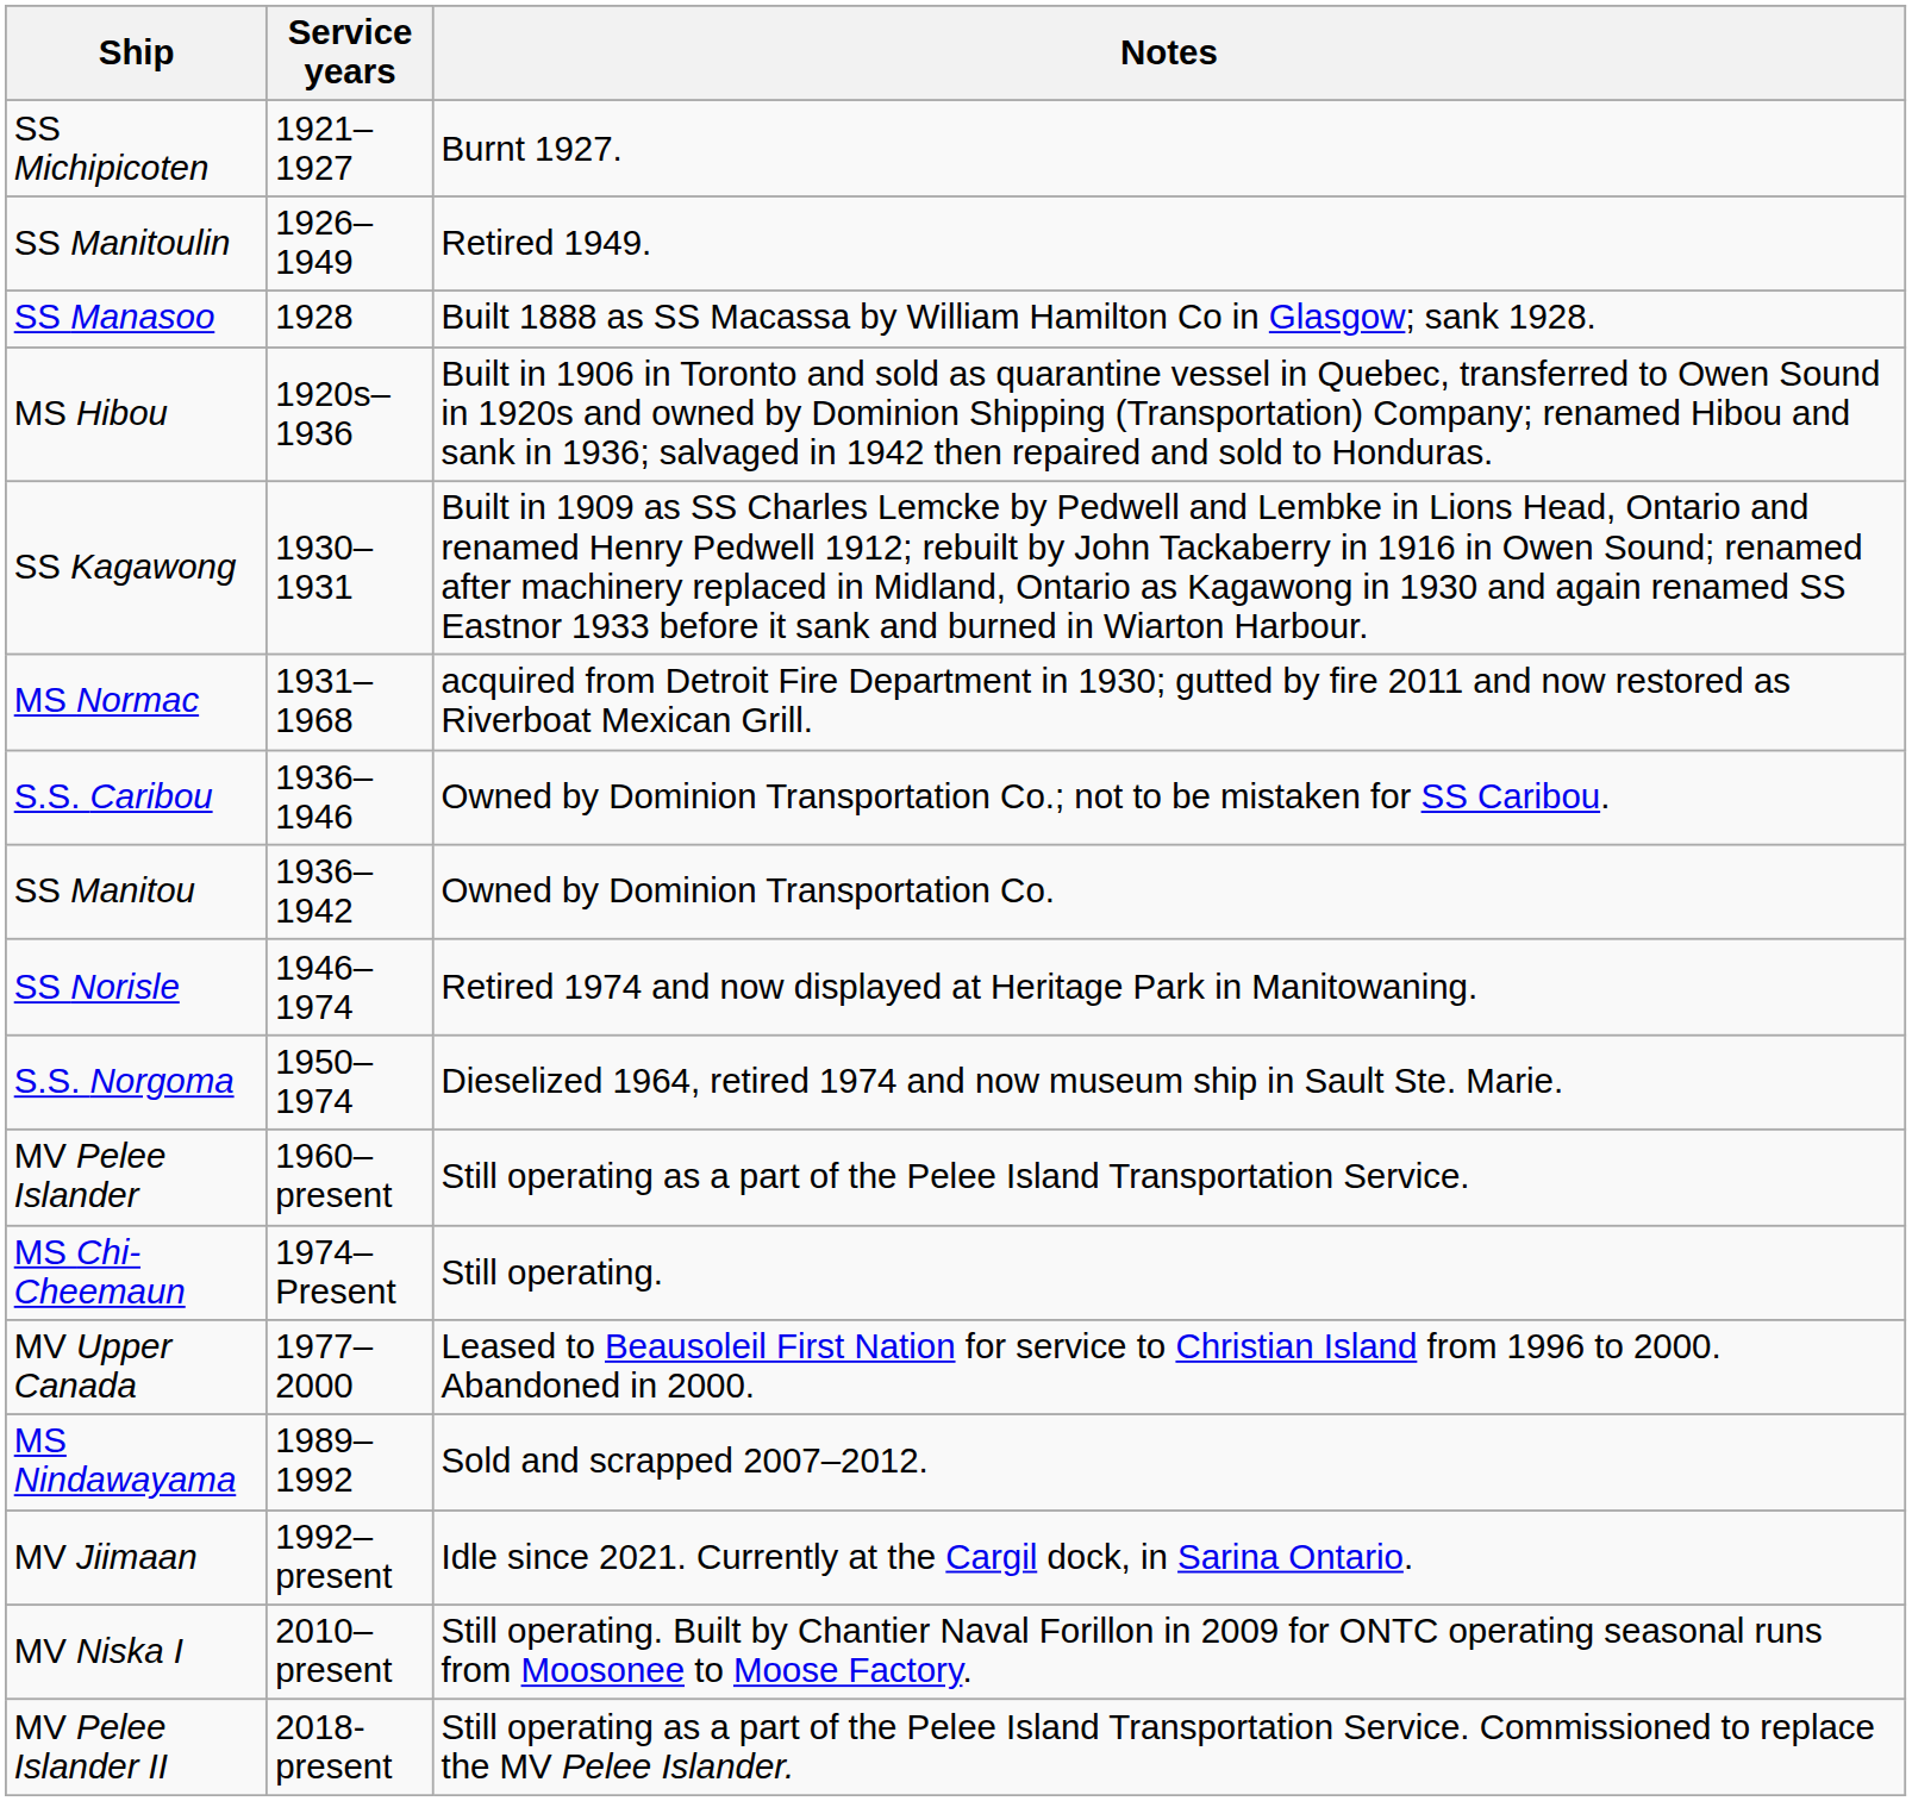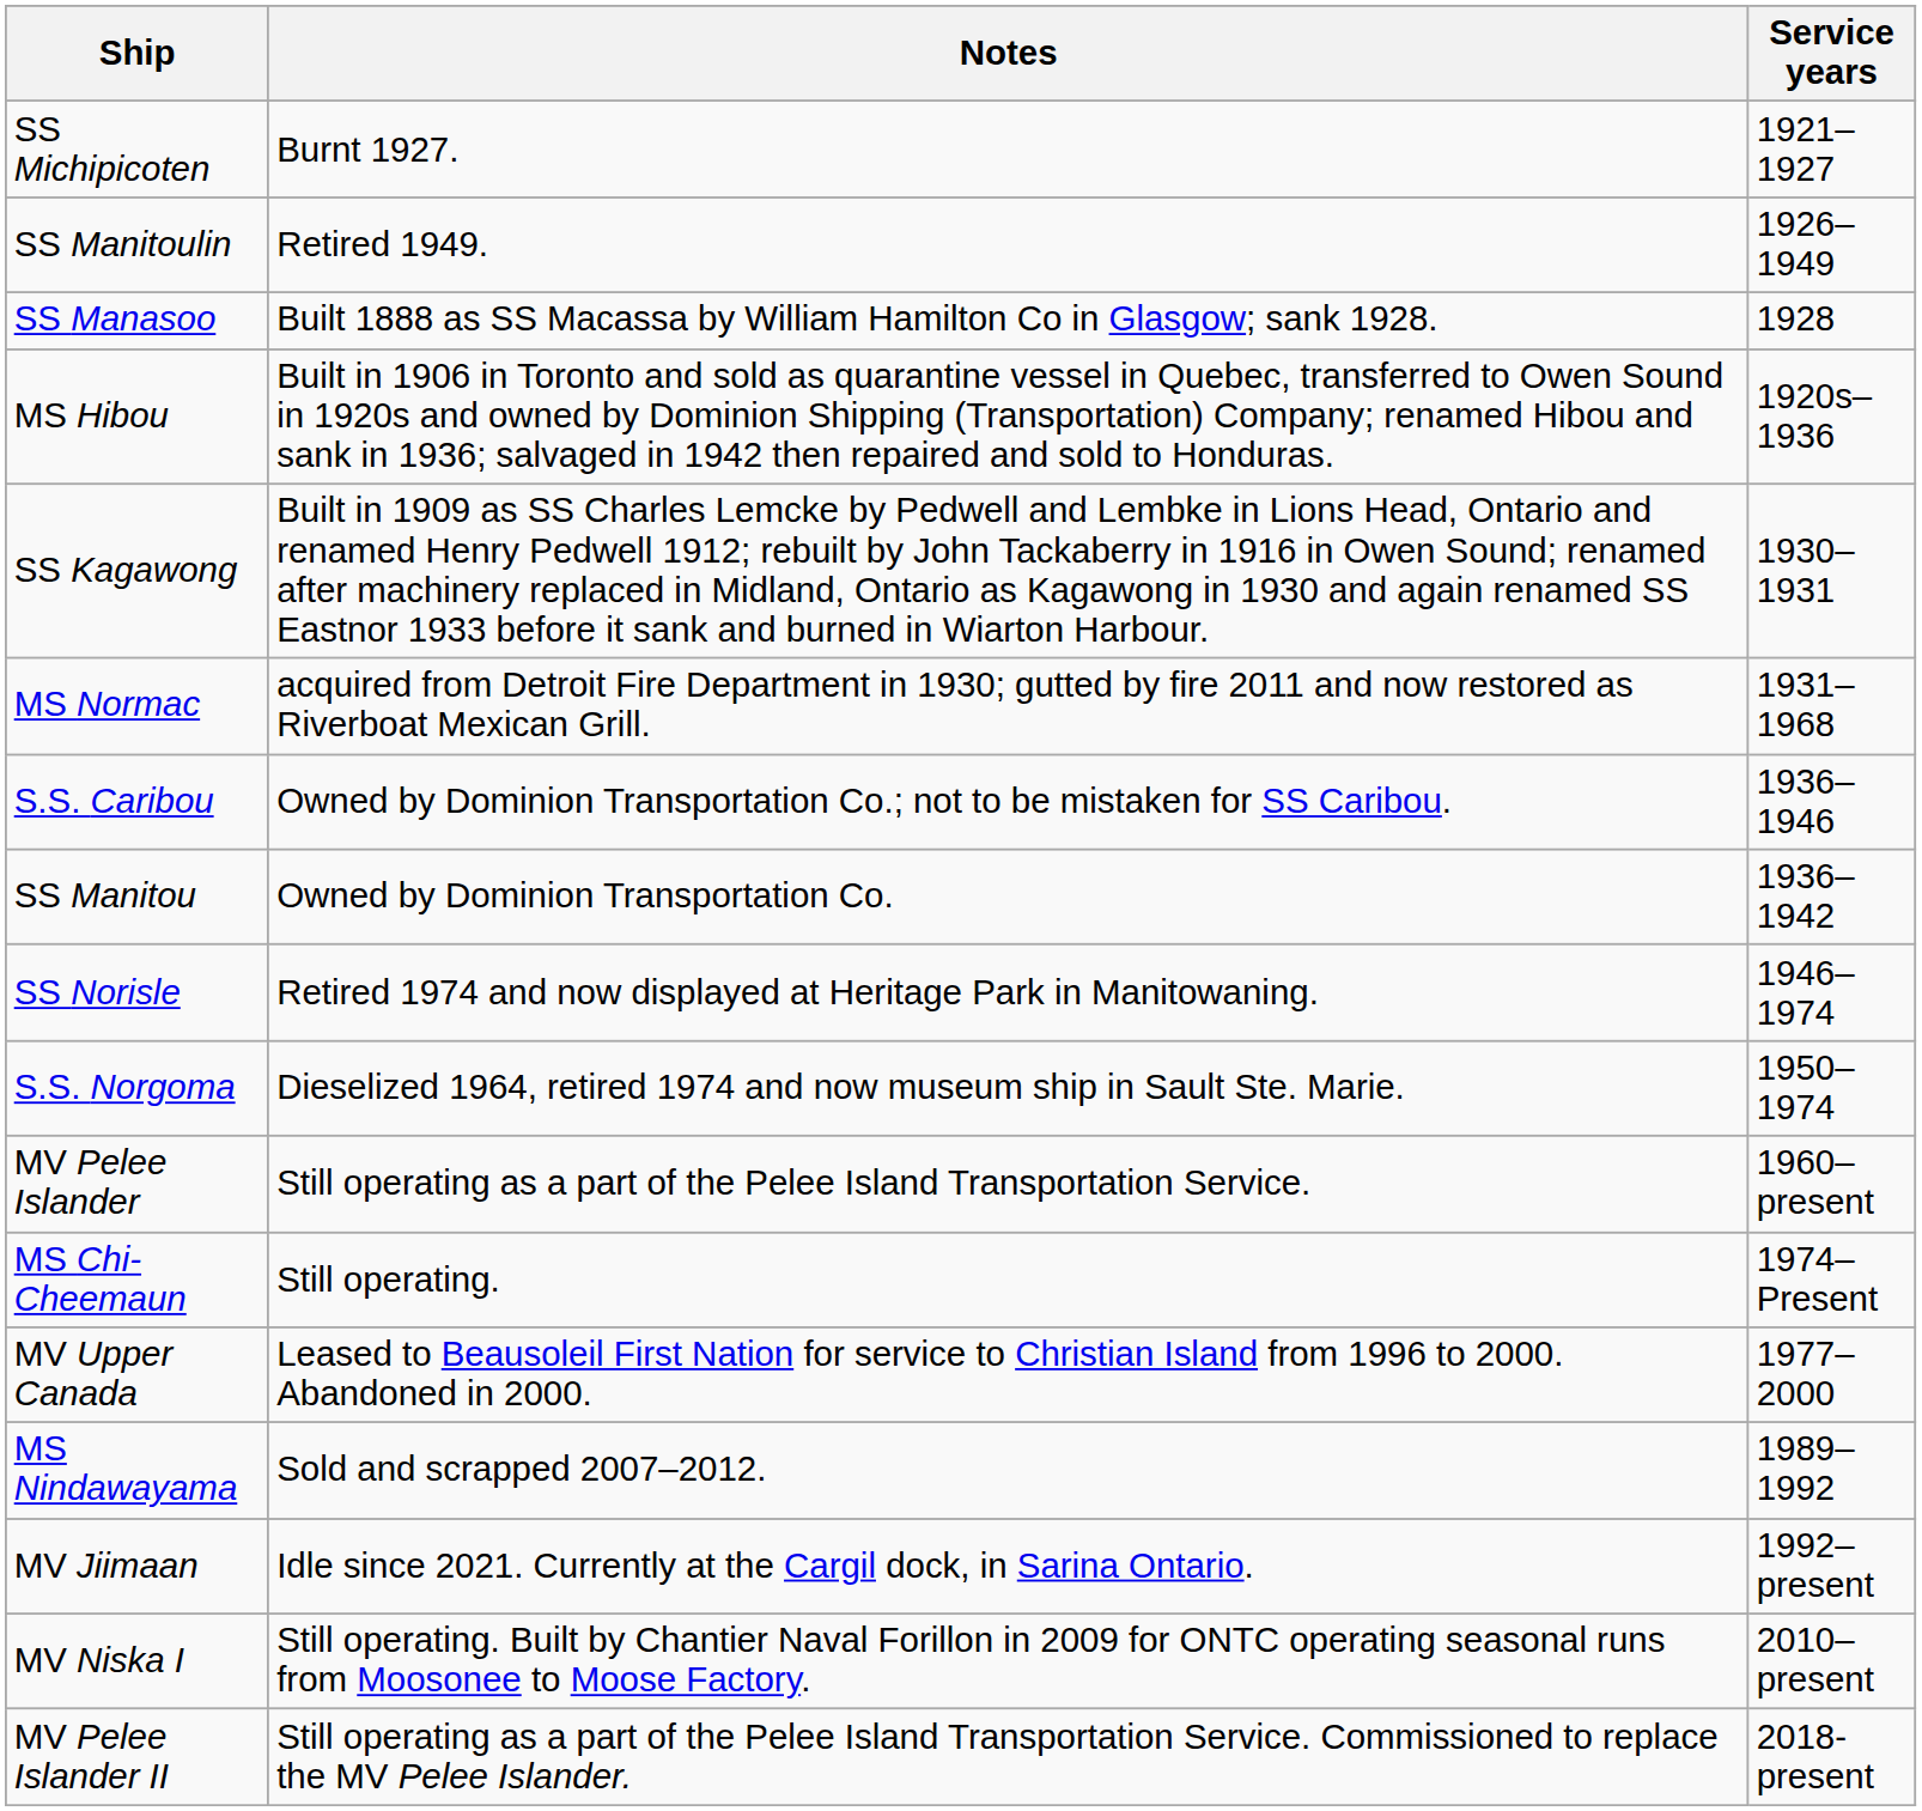columns swapped: Service years <-> Notes
